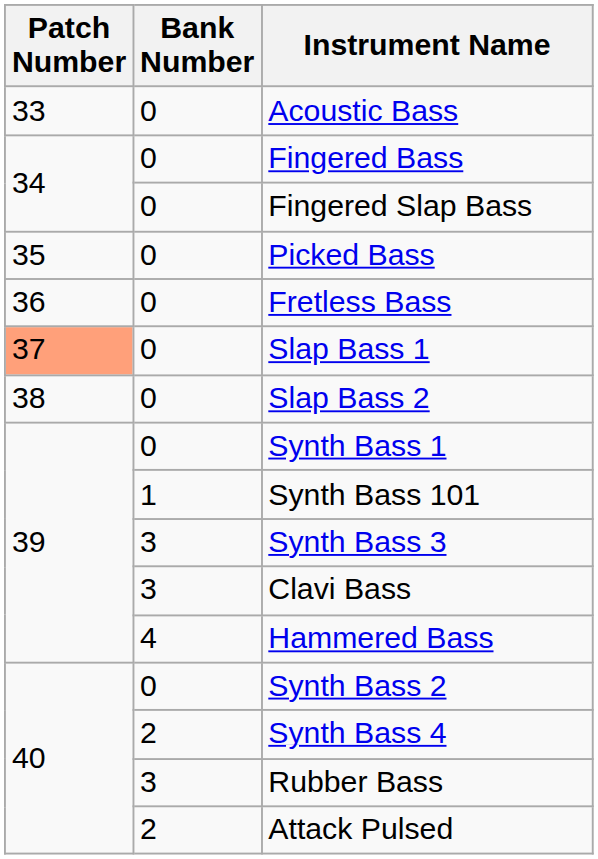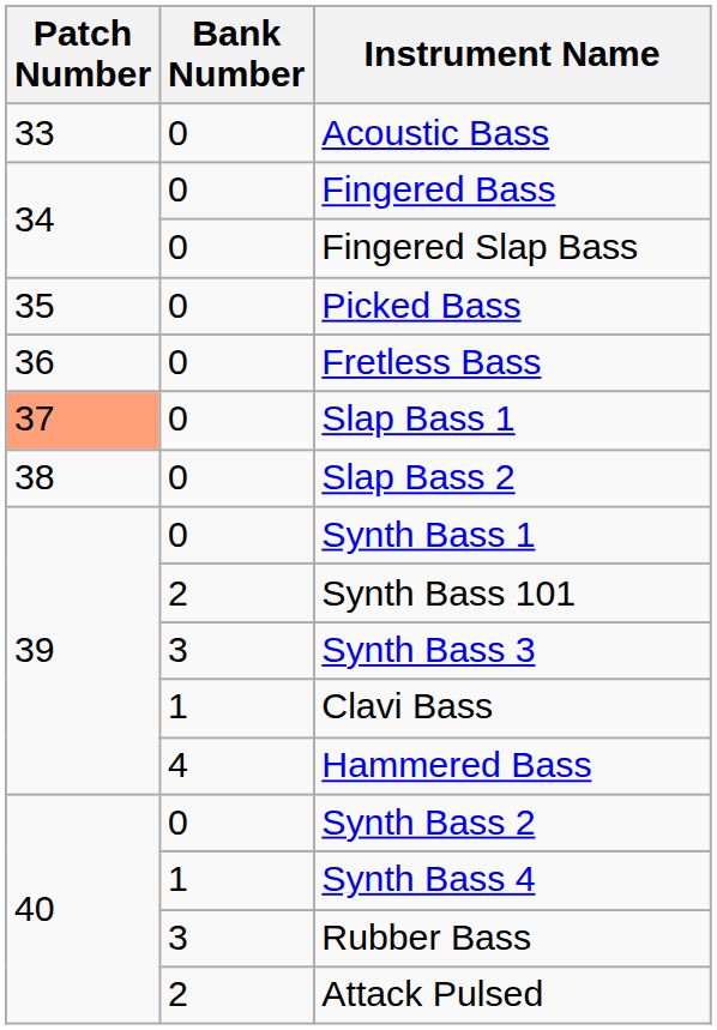Synth Bass 101 | Bank Number: 1 -> 2
Clavi Bass | Bank Number: 3 -> 1
Synth Bass 4 | Bank Number: 2 -> 1
